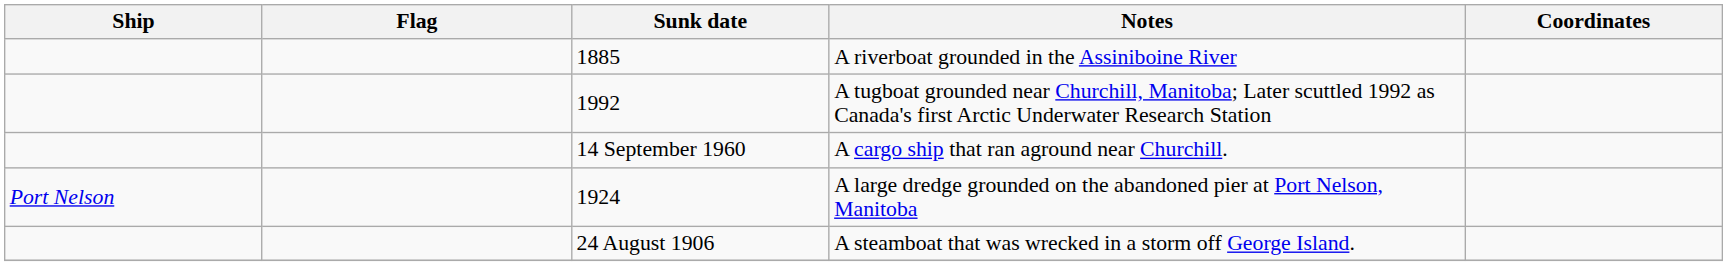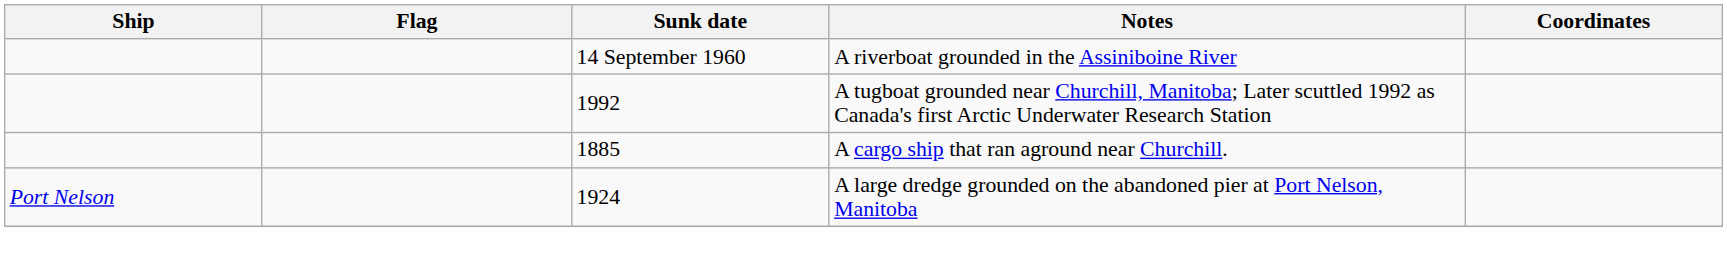A riverboat grounded in the Assiniboine River | Sunk date: 1885 -> 14 September 1960
A cargo ship that ran aground near Churchill. | Sunk date: 14 September 1960 -> 1885
- row: 24 August 1906 | A steamboat that was wrecked in a storm off George Island.
